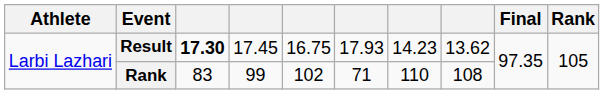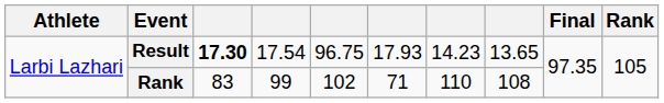Result | column 4: 17.45 -> 17.54
Result | column 5: 16.75 -> 96.75
Result | column 8: 13.62 -> 13.65
